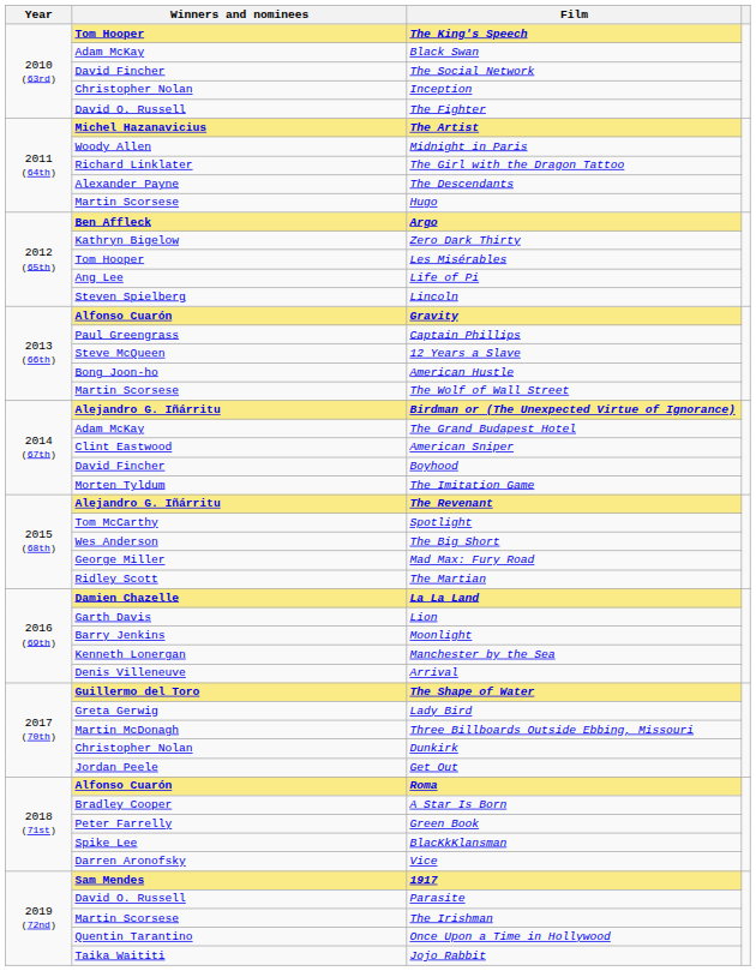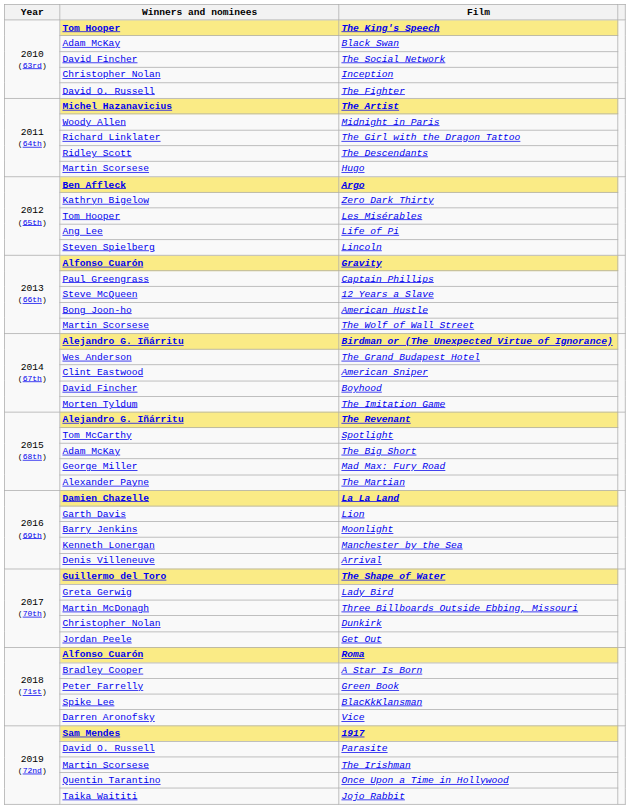The Descendants | Winners and nominees: Alexander Payne -> Ridley Scott
The Grand Budapest Hotel | Winners and nominees: Adam McKay -> Wes Anderson
The Big Short | Winners and nominees: Wes Anderson -> Adam McKay
The Martian | Winners and nominees: Ridley Scott -> Alexander Payne
